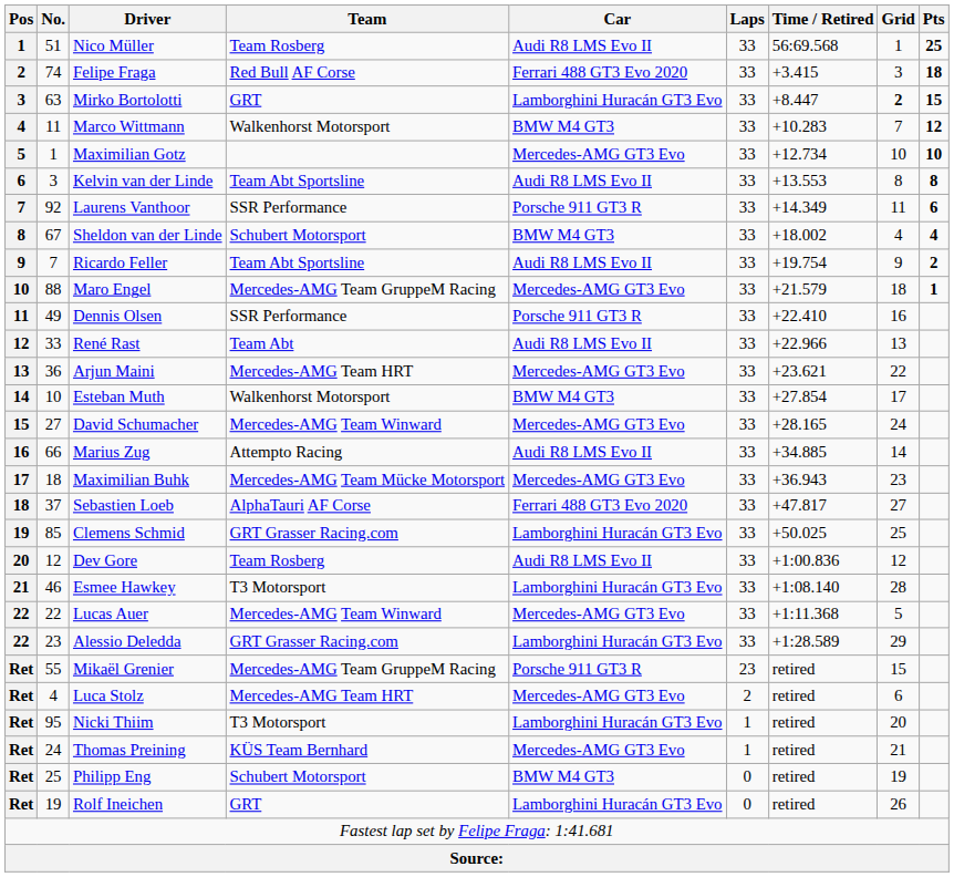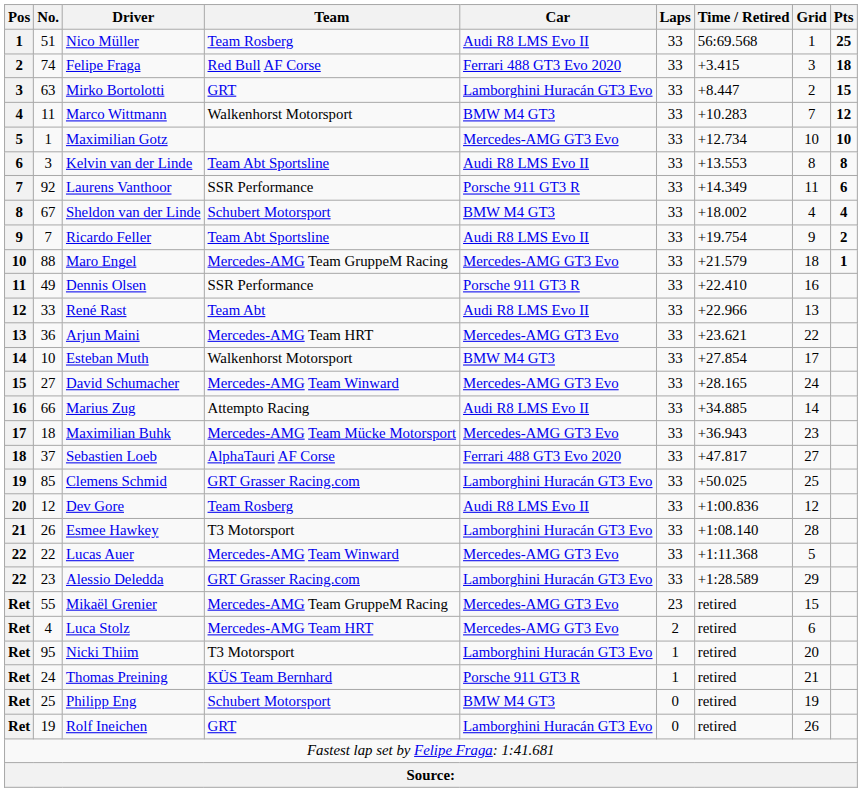Mirko Bortolotti | Grid: bold -> normal
Esmee Hawkey | No.: 46 -> 26
Mikaël Grenier | Car: Porsche 911 GT3 R -> Mercedes-AMG GT3 Evo
Thomas Preining | Car: Mercedes-AMG GT3 Evo -> Porsche 911 GT3 R
